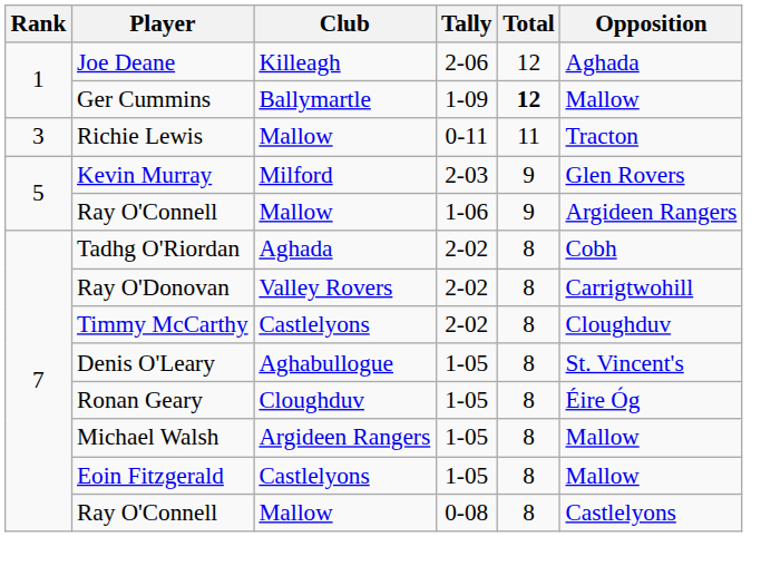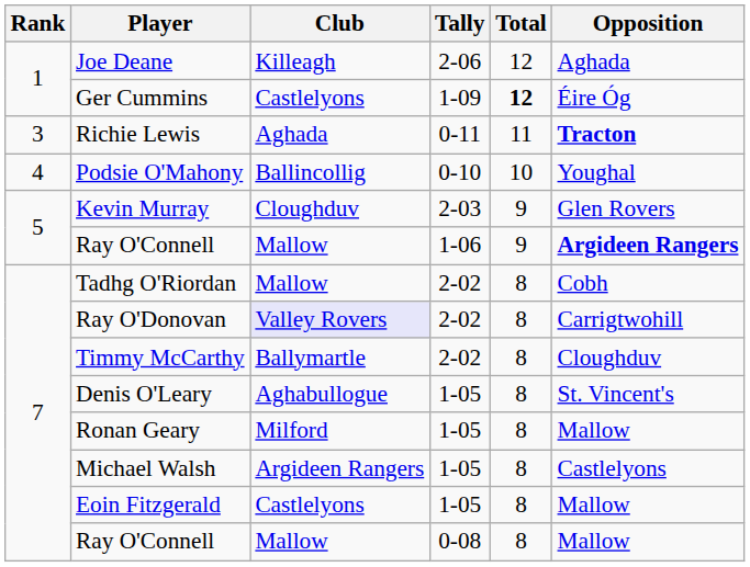Ger Cummins | Club: Ballymartle -> Castlelyons
Ger Cummins | Opposition: Mallow -> Éire Óg
Richie Lewis | Club: Mallow -> Aghada
Richie Lewis | Opposition: normal -> bold
+ row: 4 | Podsie O'Mahony | Ballincollig | 0-10 | 10 | Youghal
Kevin Murray | Club: Milford -> Cloughduv
Ray O'Connell / 1-06 | Opposition: normal -> bold
Tadhg O'Riordan | Club: Aghada -> Mallow
Ray O'Donovan | Club: no background -> lavender background
Timmy McCarthy | Club: Castlelyons -> Ballymartle
Ronan Geary | Club: Cloughduv -> Milford
Ronan Geary | Opposition: Éire Óg -> Mallow
Michael Walsh | Opposition: Mallow -> Castlelyons
Ray O'Connell / 0-08 | Opposition: Castlelyons -> Mallow
